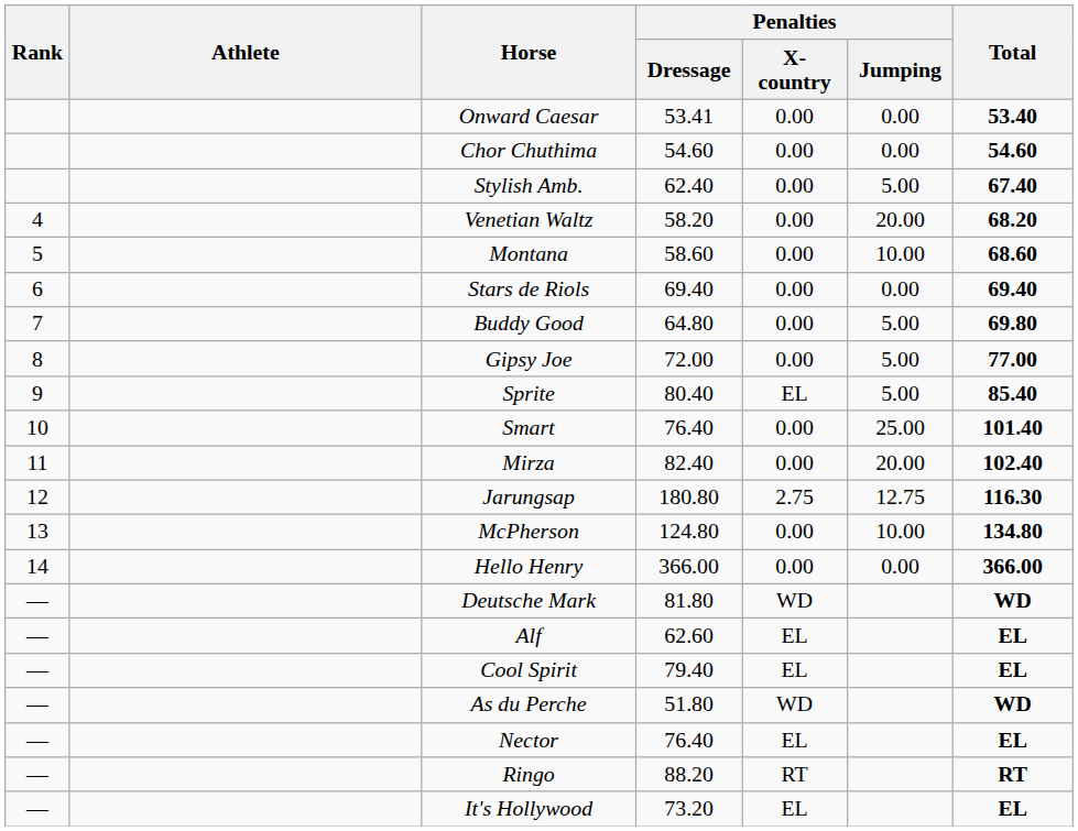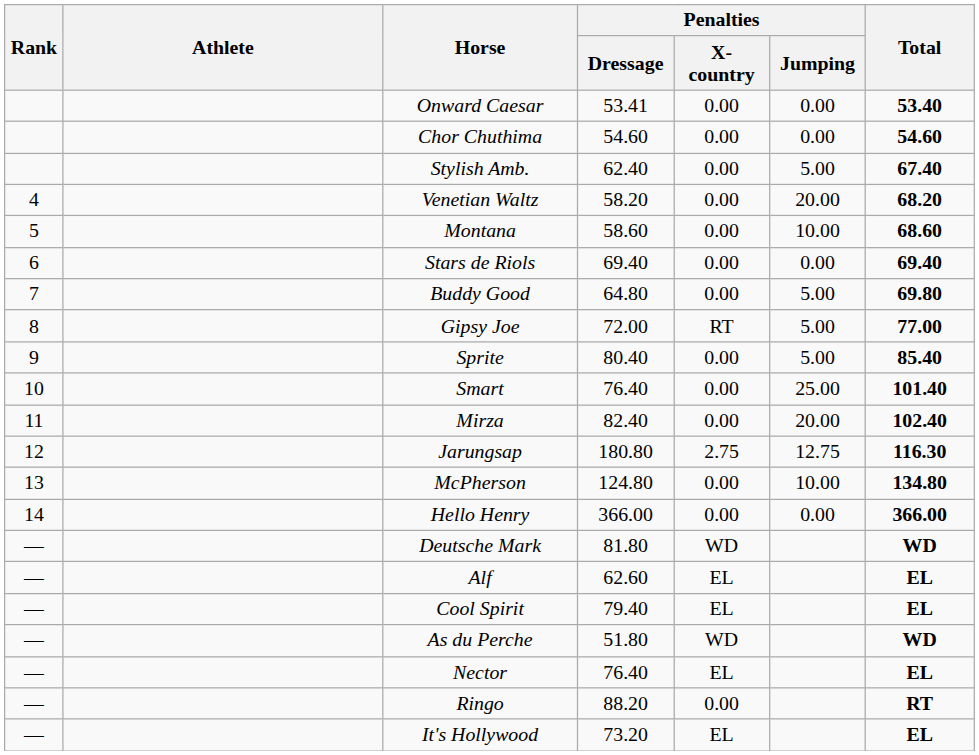Gipsy Joe | Penalties / X-country: 0.00 -> RT
Sprite | Penalties / X-country: EL -> 0.00
Ringo | Penalties / X-country: RT -> 0.00
